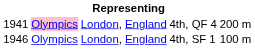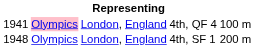4th, QF 4 | column 5: 200 m -> 100 m
4th, SF 1 | column 1: 1946 -> 1948
4th, SF 1 | column 5: 100 m -> 200 m
